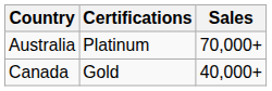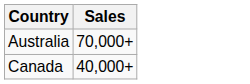- column: Certifications | Platinum | Gold
